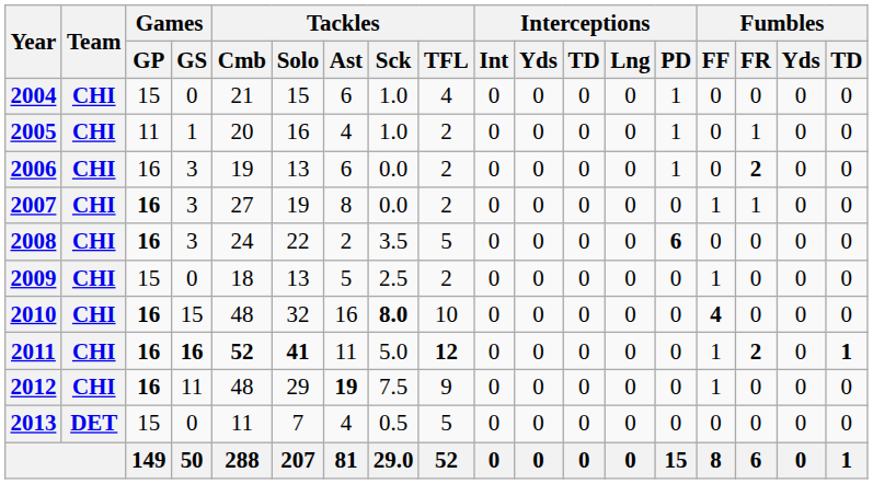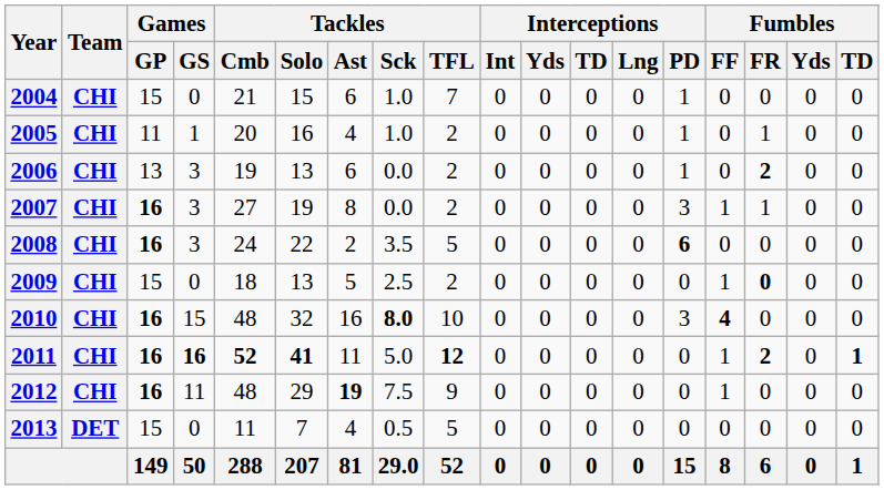2004 | Tackles / TFL: 4 -> 7
2006 | Games / GP: 16 -> 13
2007 | Interceptions / PD: 0 -> 3
2009 | Fumbles / FR: normal -> bold
2010 | Interceptions / PD: 0 -> 3
